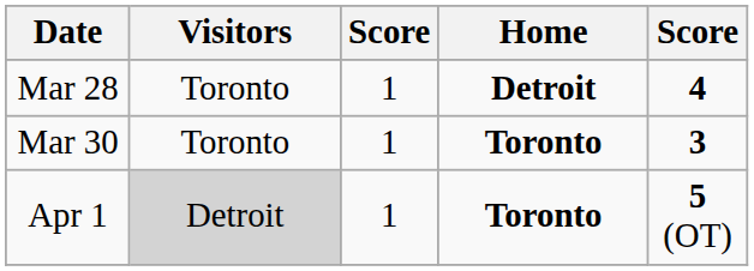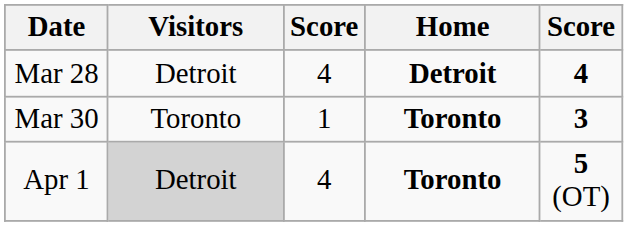Mar 28 | Visitors: Toronto -> Detroit
Mar 28 | column 3: 1 -> 4
Apr 1 | column 3: 1 -> 4
